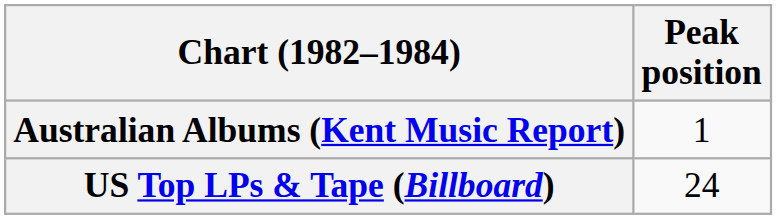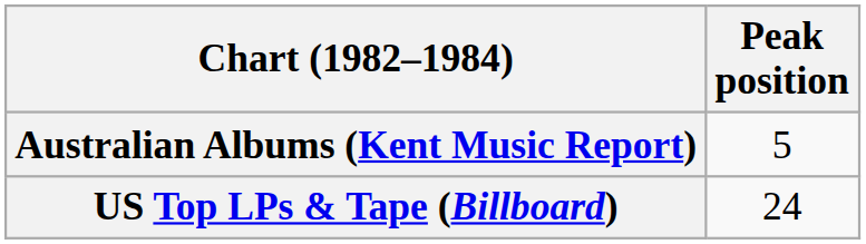Australian Albums (Kent Music Report) | Peak position: 1 -> 5
